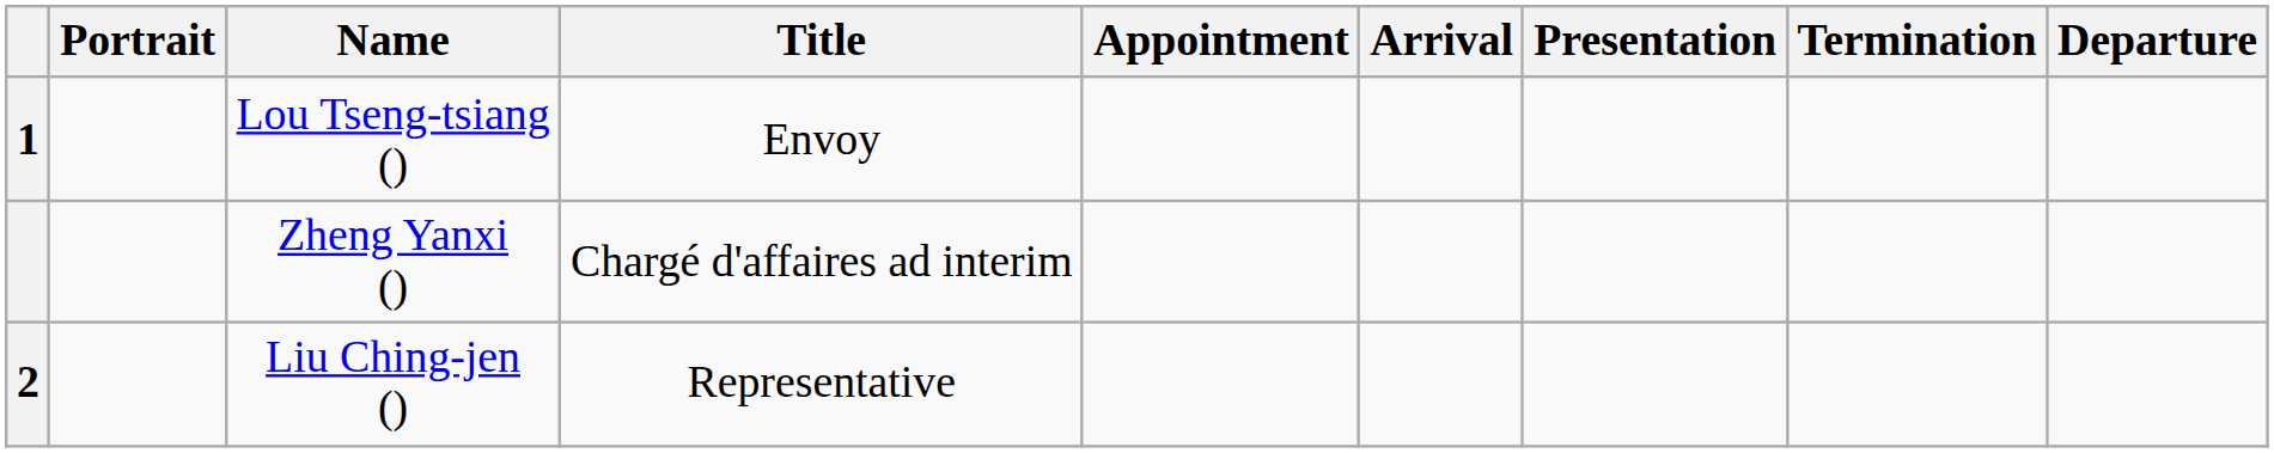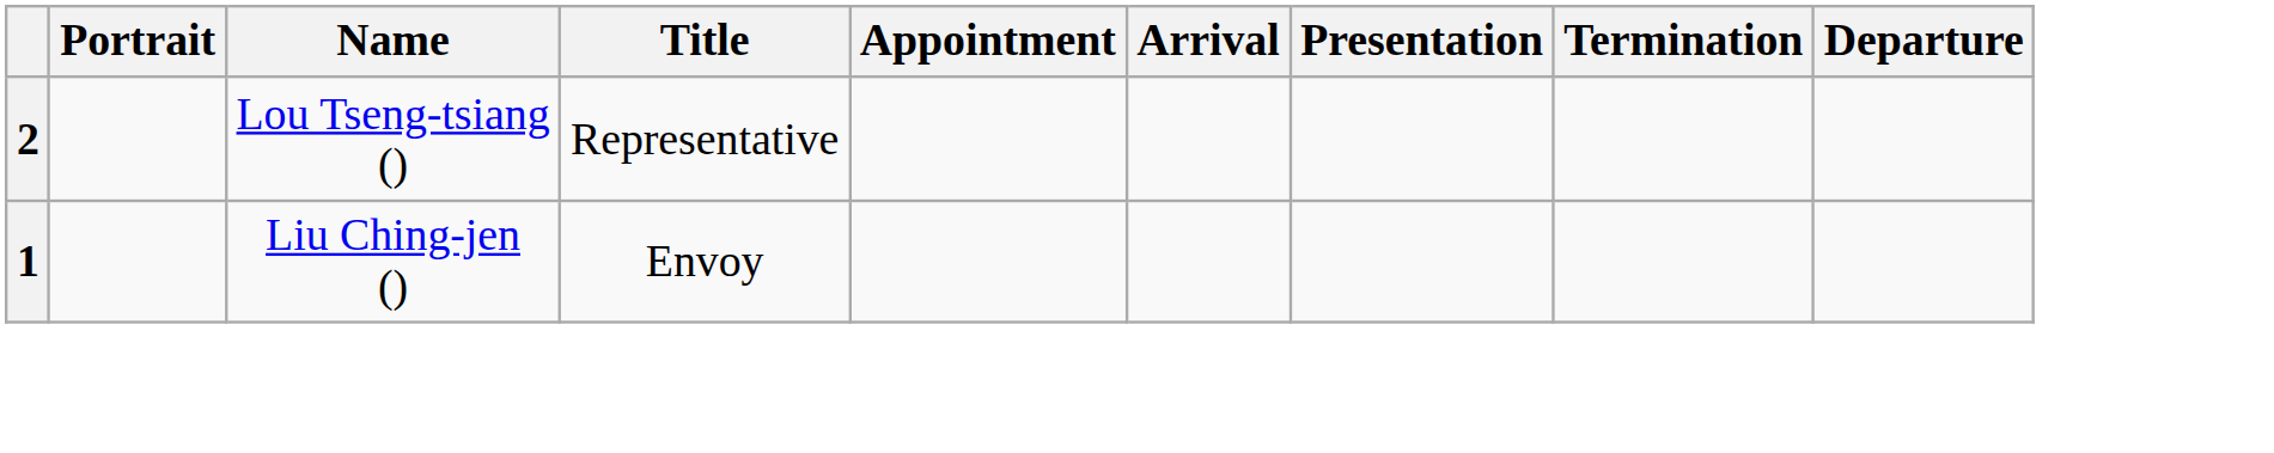Lou Tseng-tsiang () | column 1: 1 -> 2
Lou Tseng-tsiang () | Title: Envoy -> Representative
- row: Zheng Yanxi () | Chargé d'affaires ad interim
Liu Ching-jen () | column 1: 2 -> 1
Liu Ching-jen () | Title: Representative -> Envoy
